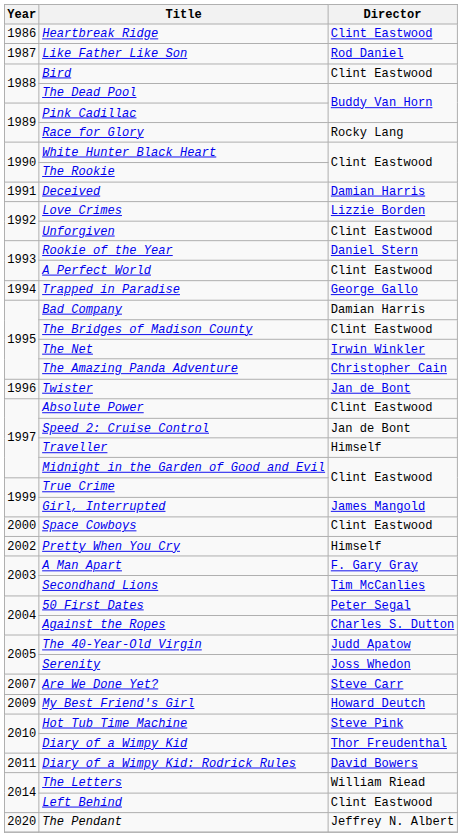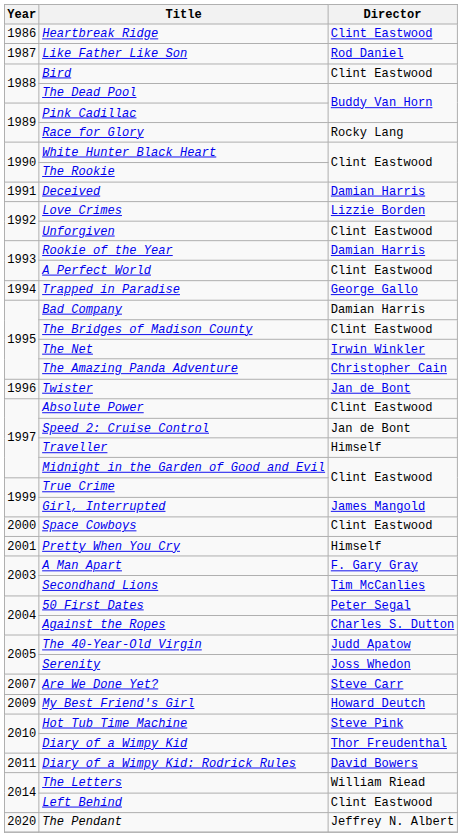Rookie of the Year | Director: Daniel Stern -> Damian Harris
Pretty When You Cry | Year: 2002 -> 2001
